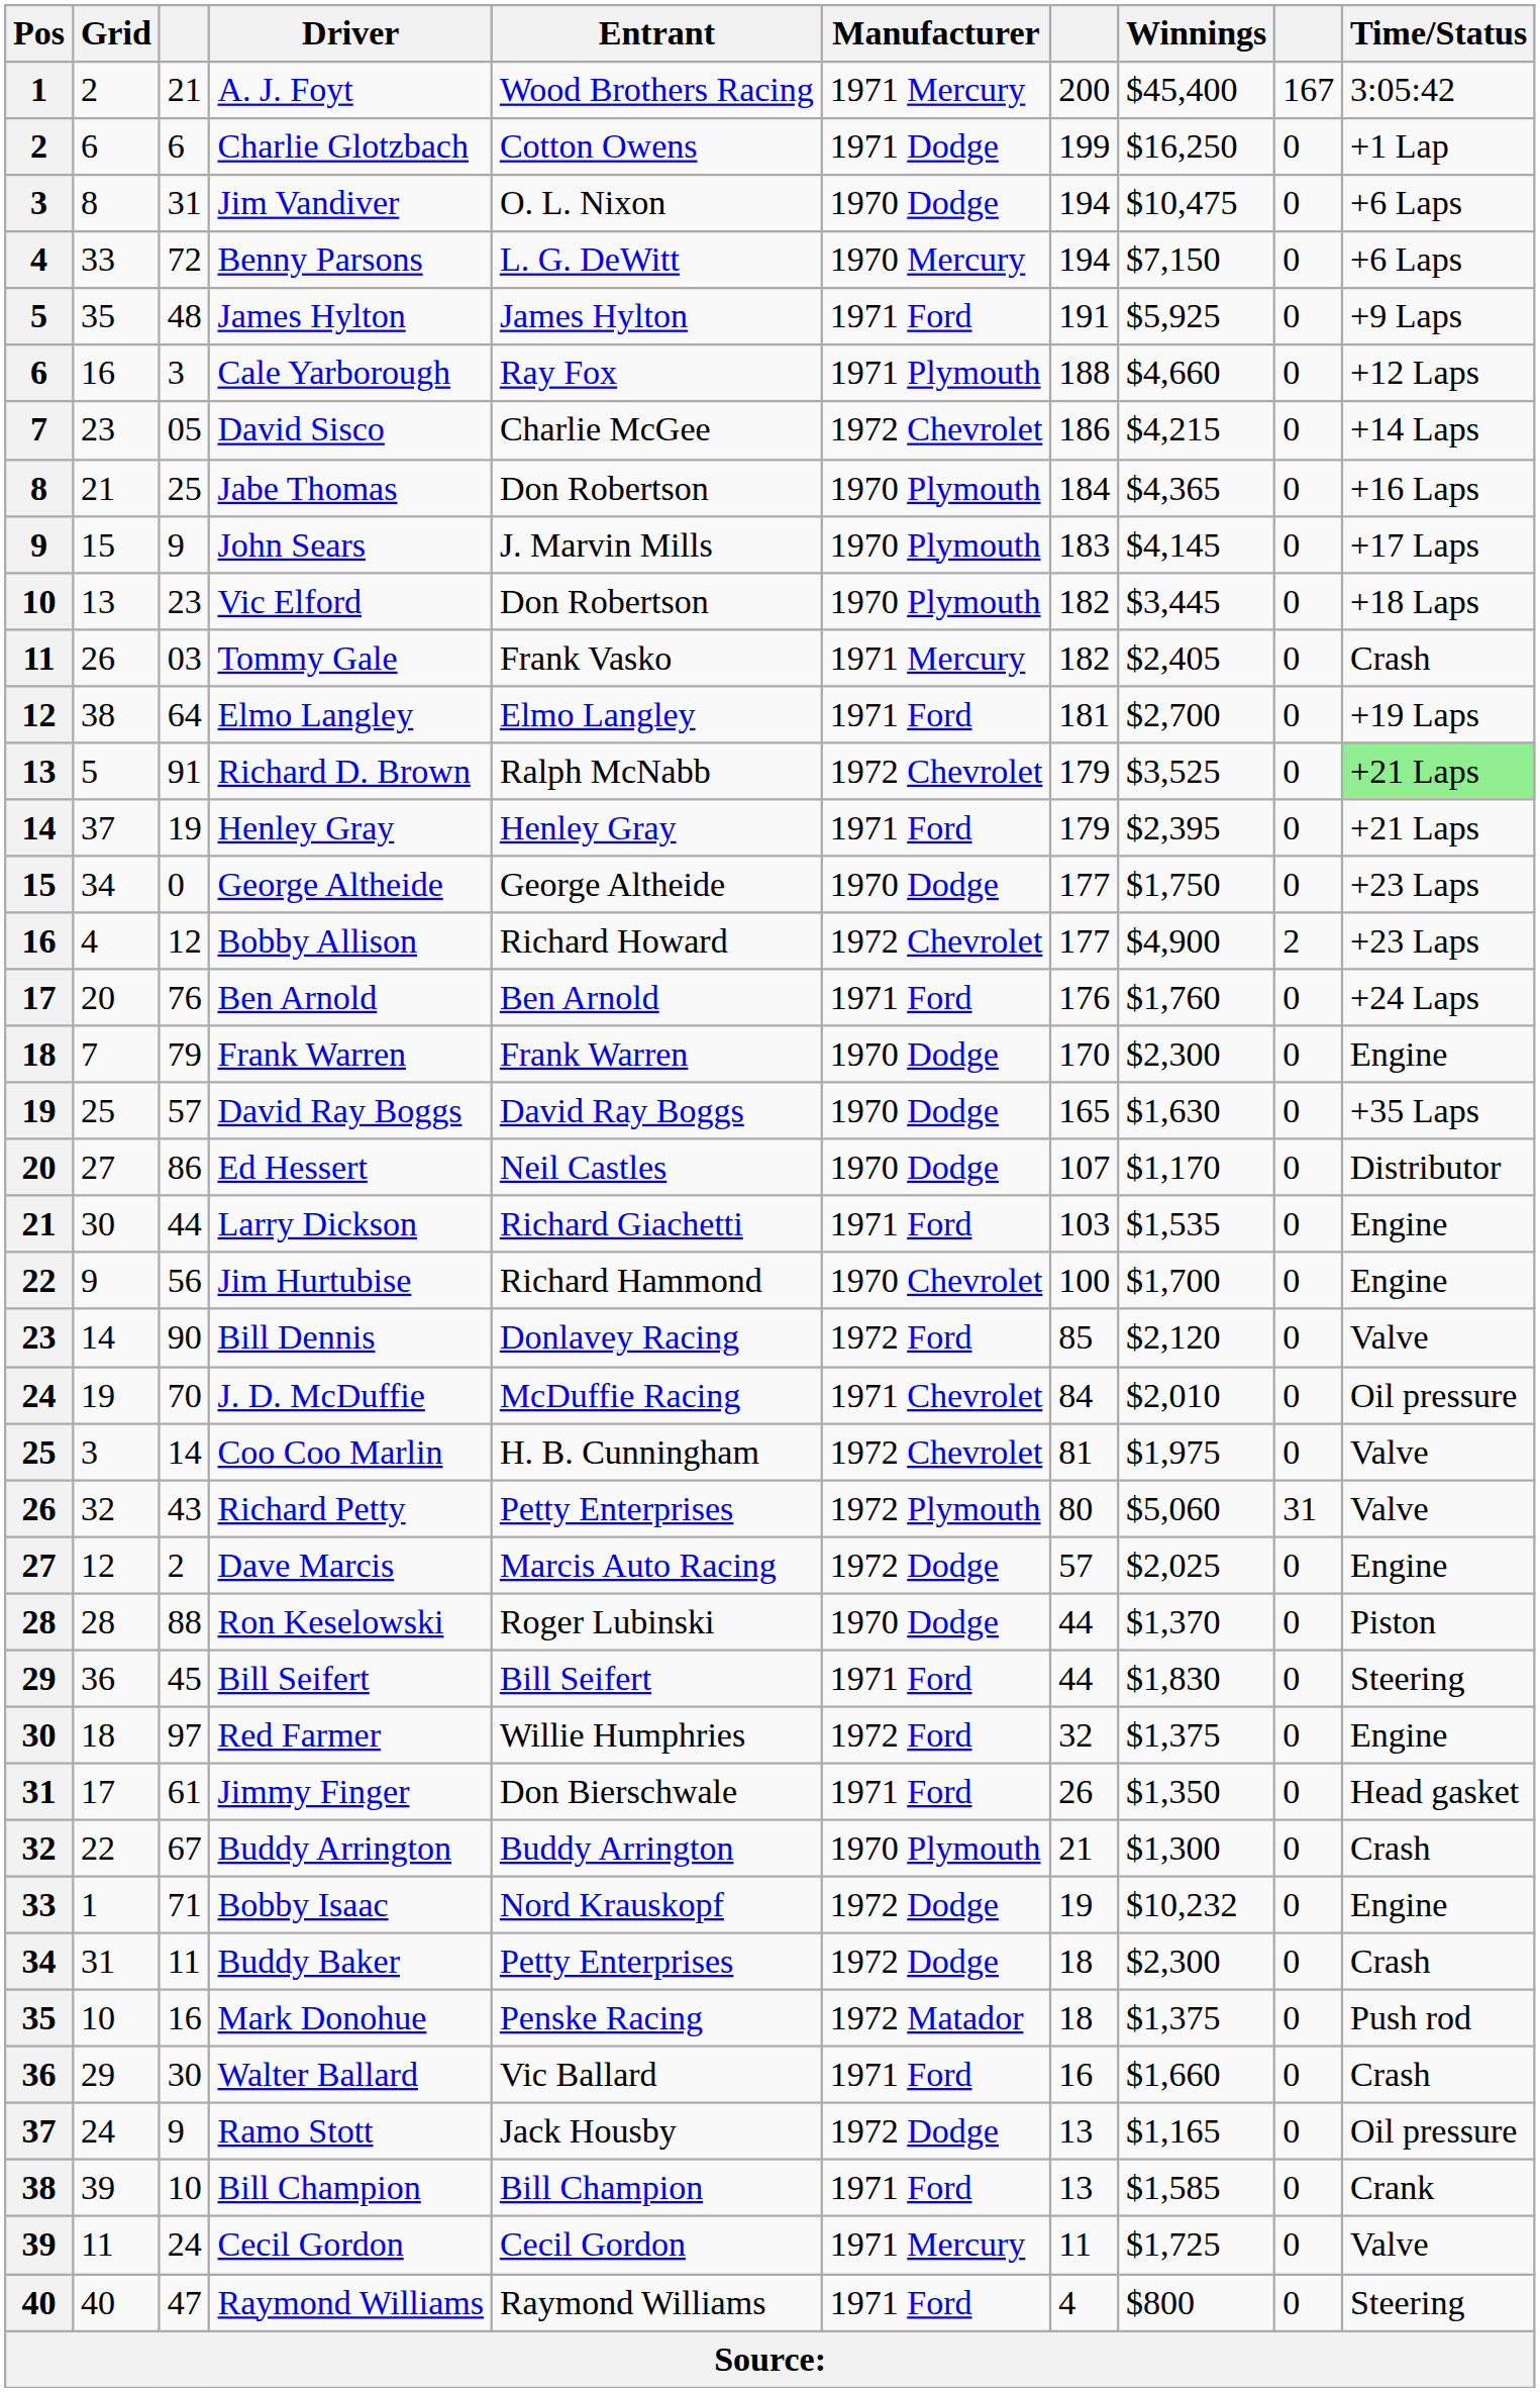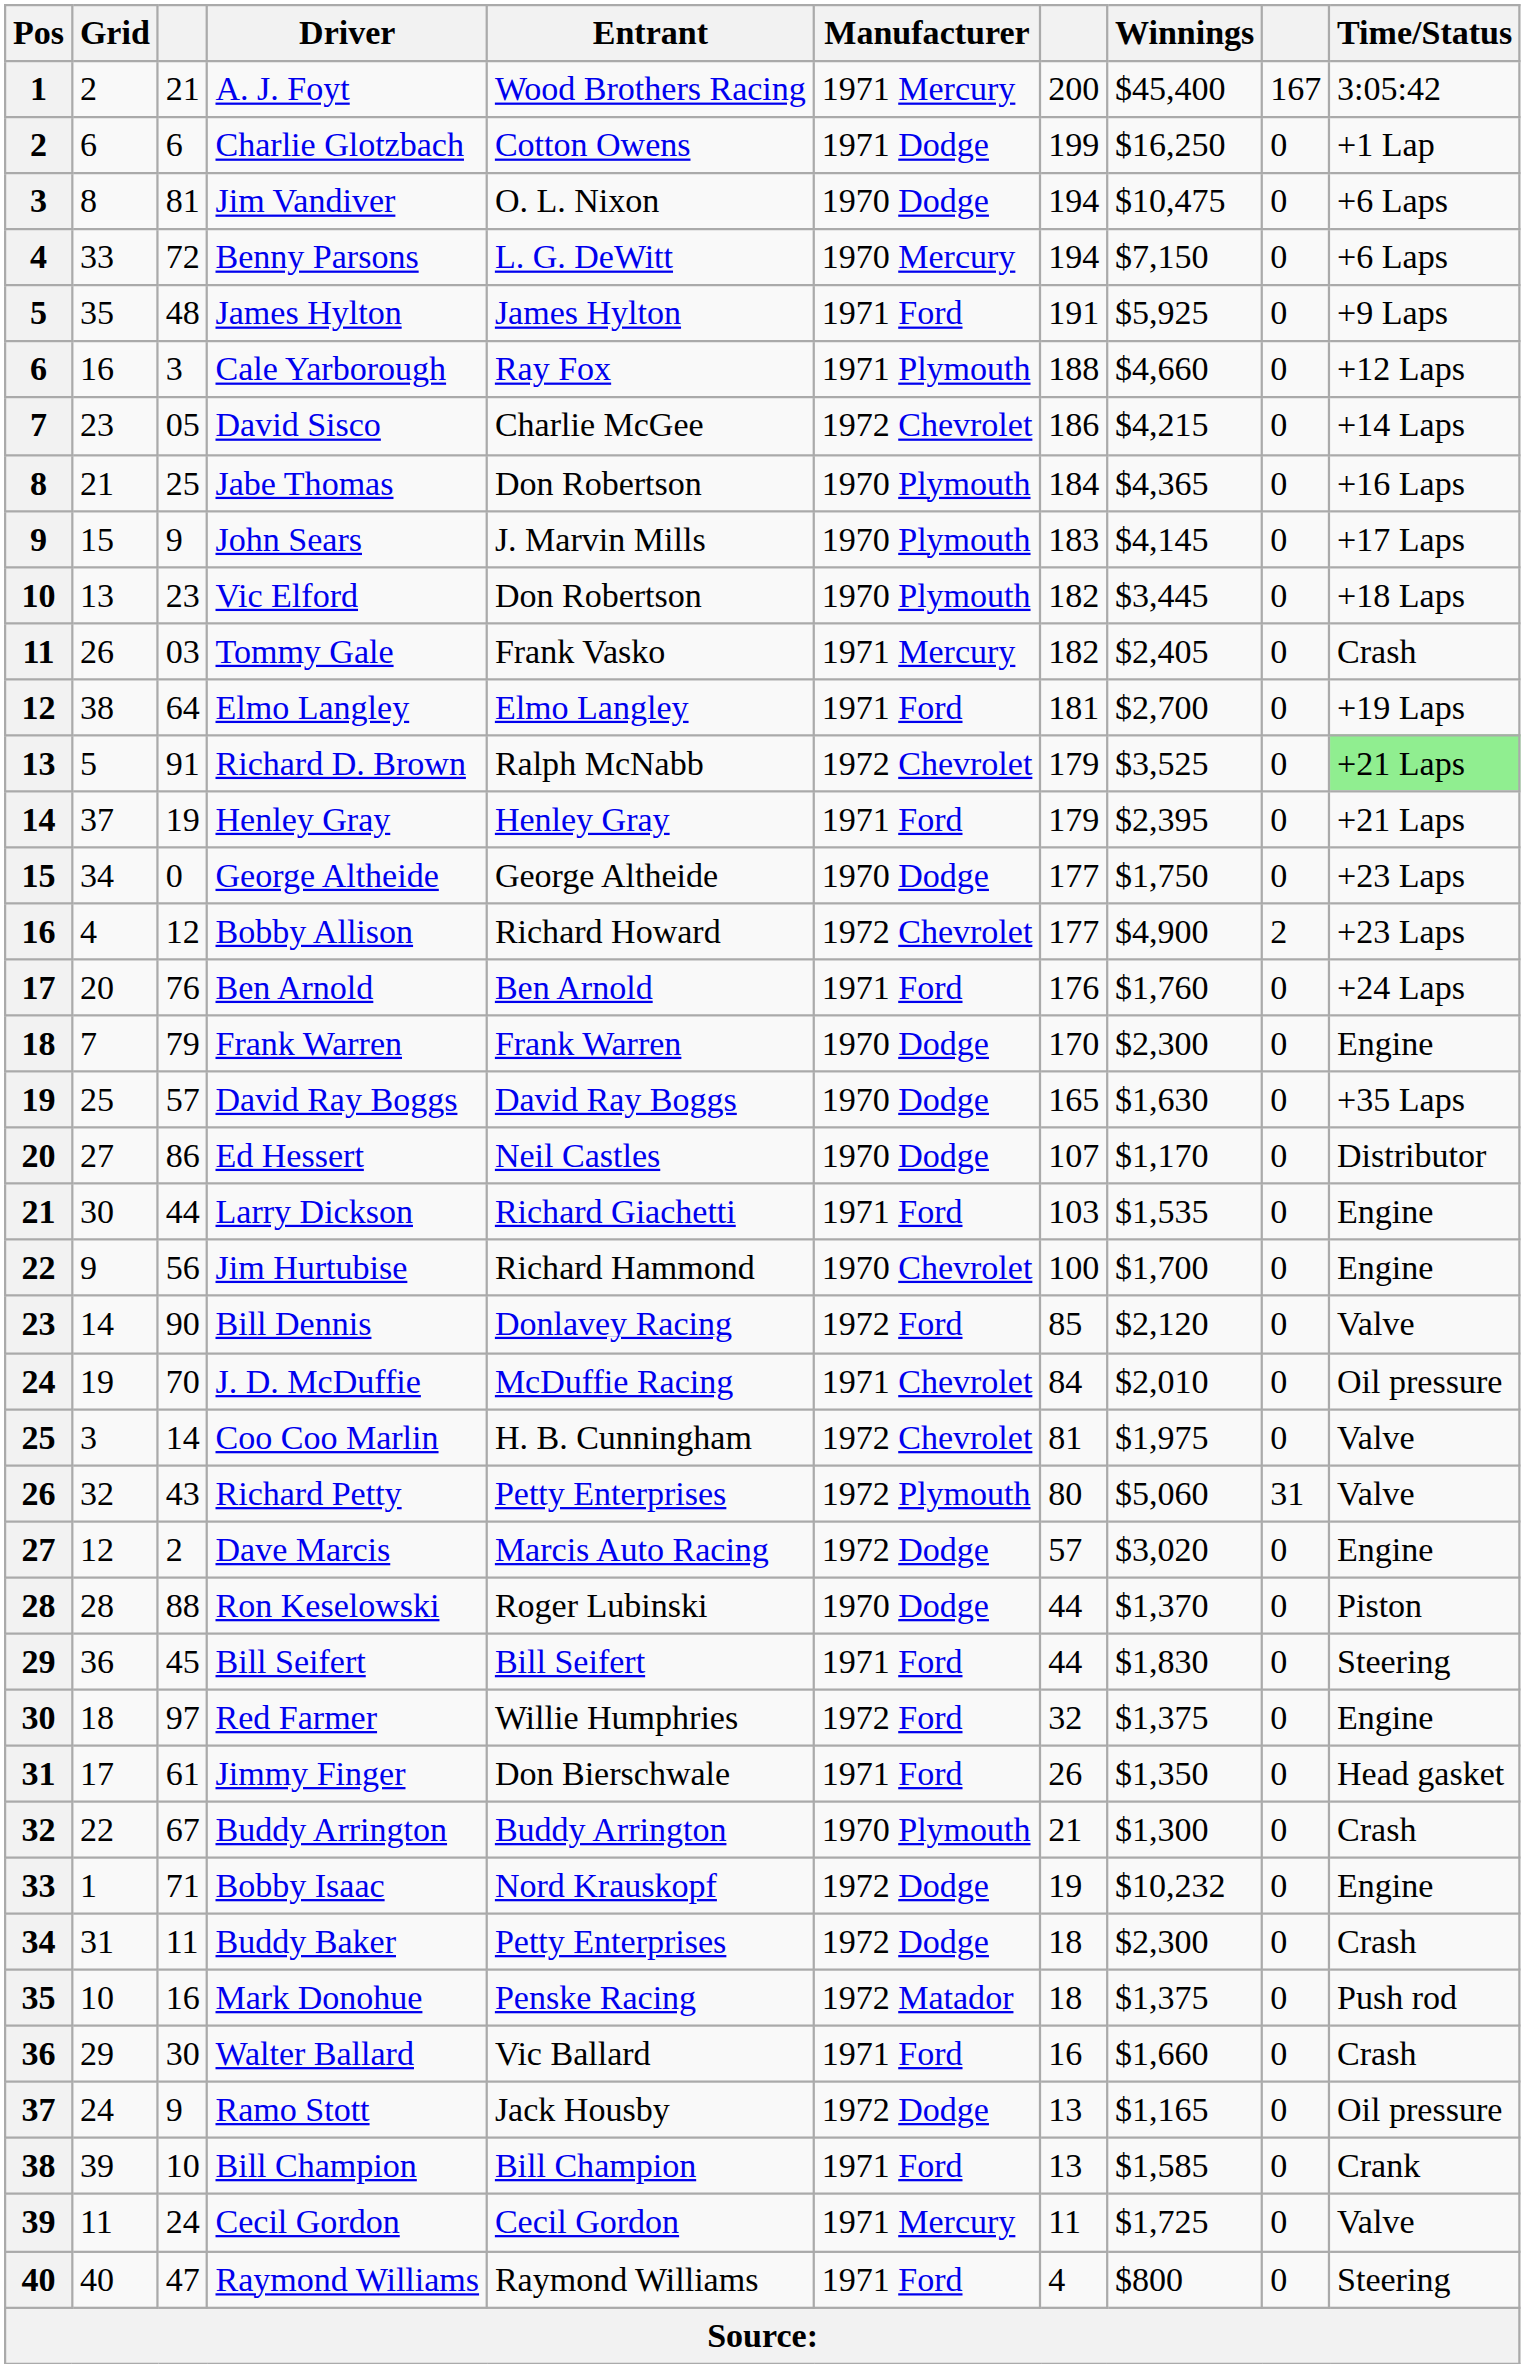Jim Vandiver | column 3: 31 -> 81
Dave Marcis | Winnings: $2,025 -> $3,020
